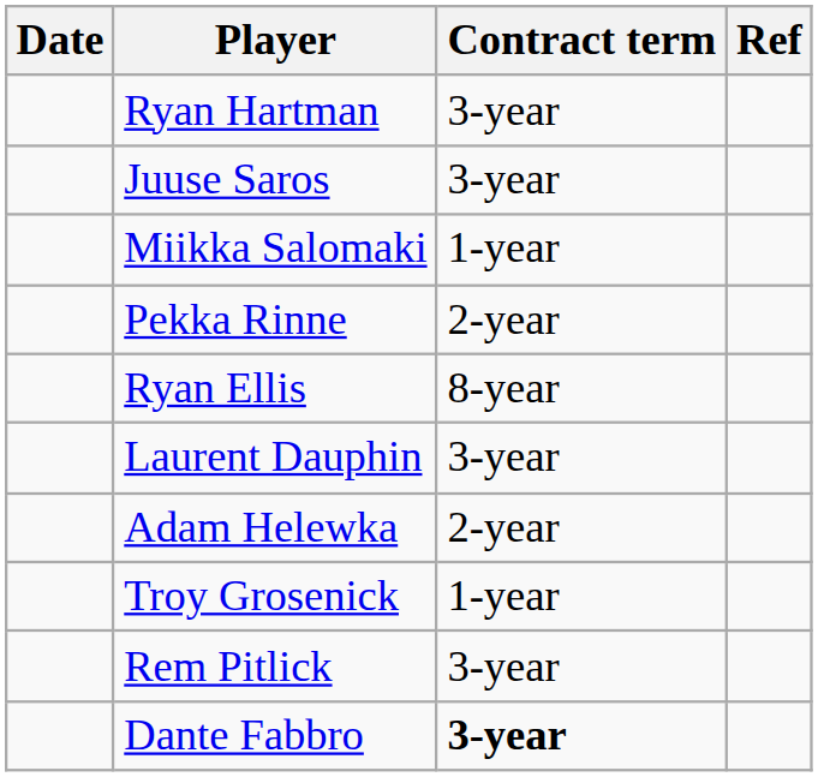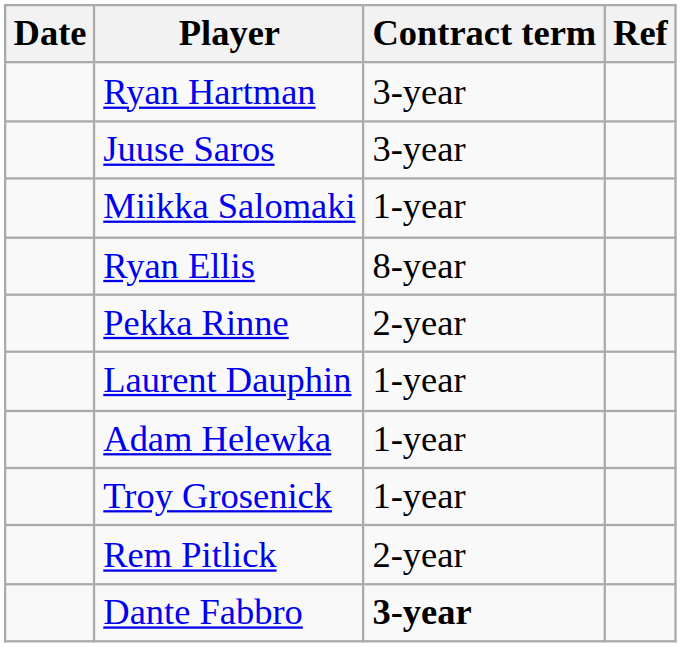rows swapped: Ryan Ellis <-> Pekka Rinne
Laurent Dauphin | Contract term: 3-year -> 1-year
Adam Helewka | Contract term: 2-year -> 1-year
Rem Pitlick | Contract term: 3-year -> 2-year
